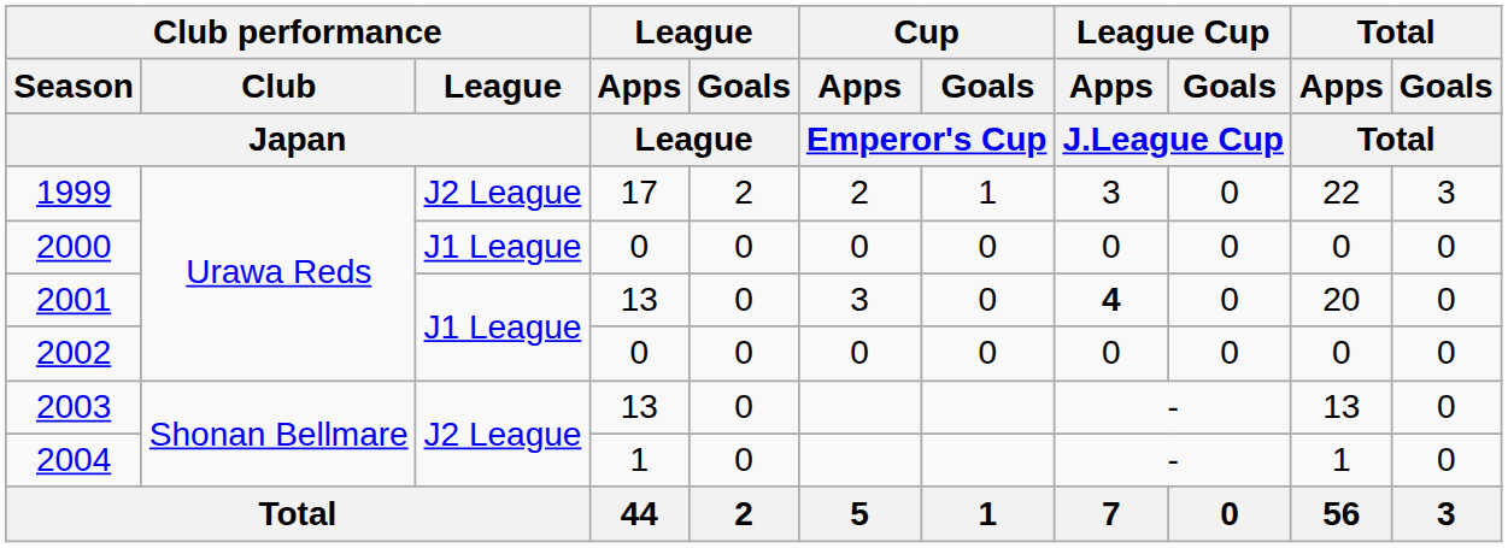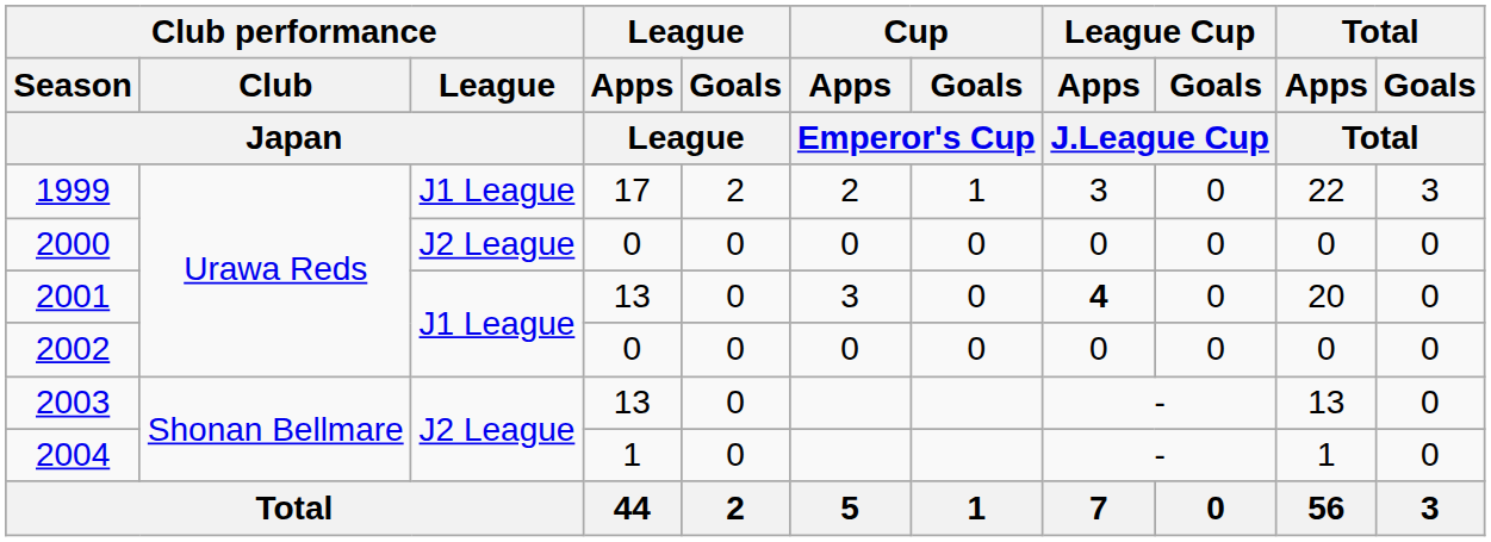1999 | Club performance / League / Japan: J2 League -> J1 League
2000 | Club performance / League / Japan: J1 League -> J2 League
